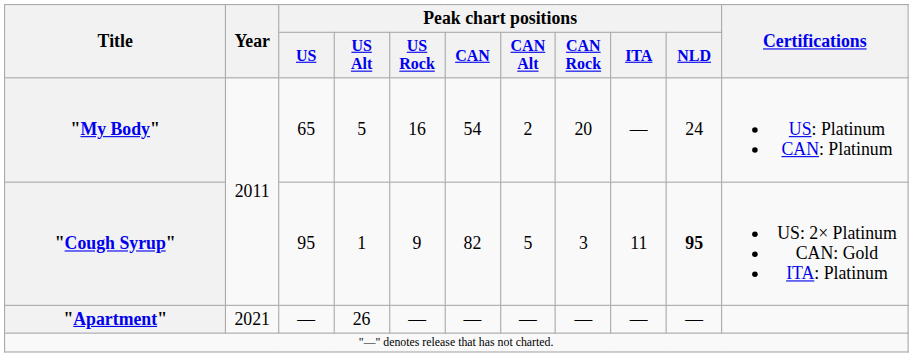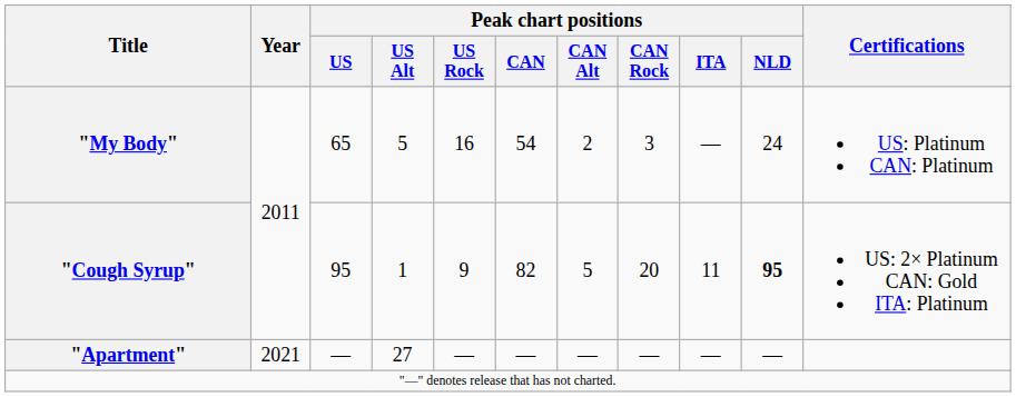"My Body" | Peak chart positions / CAN Rock: 20 -> 3
"Cough Syrup" | Peak chart positions / CAN Rock: 3 -> 20
"Apartment" | Peak chart positions / US Alt: 26 -> 27
